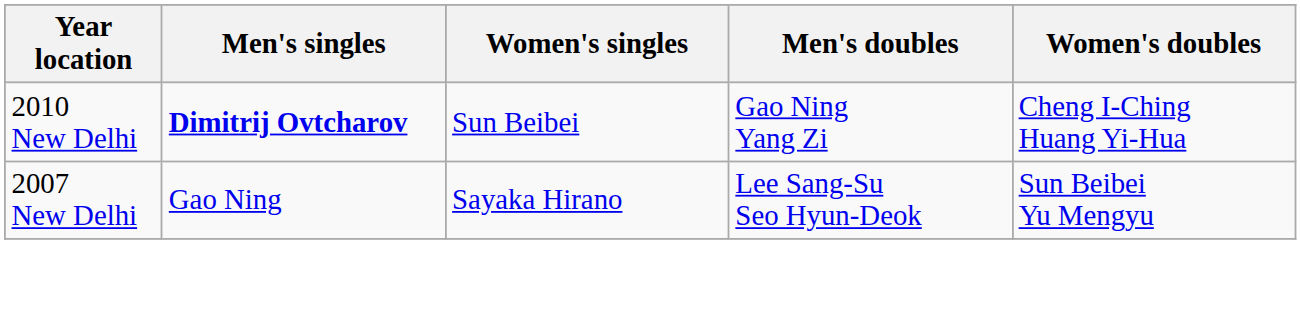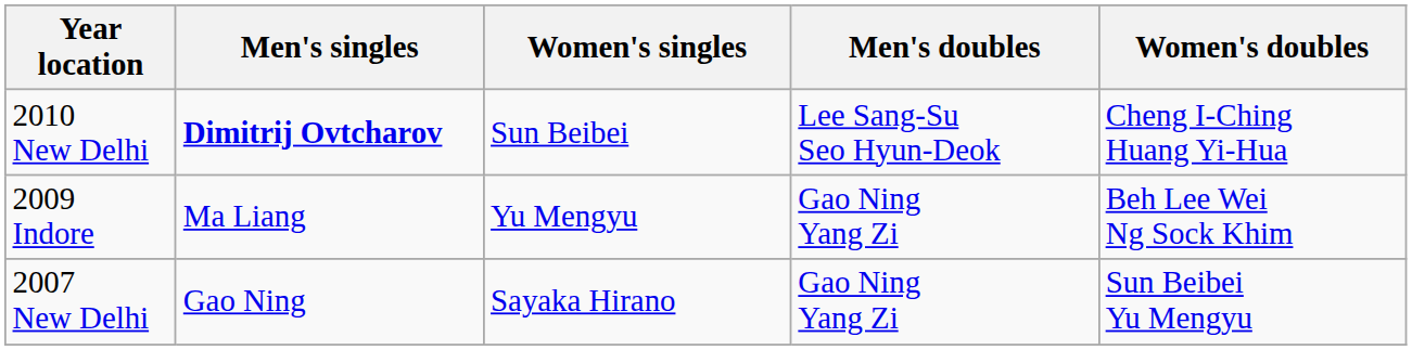2010 New Delhi | Men's doubles: Gao Ning Yang Zi -> Lee Sang-Su Seo Hyun-Deok
+ row: 2009 Indore | Ma Liang | Yu Mengyu | Gao Ning Yang Zi | Beh Lee Wei Ng Sock Khim
2007 New Delhi | Men's doubles: Lee Sang-Su Seo Hyun-Deok -> Gao Ning Yang Zi
